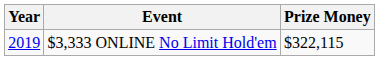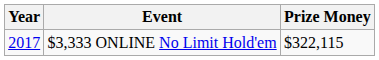$3,333 ONLINE No Limit Hold'em | Year: 2019 -> 2017
